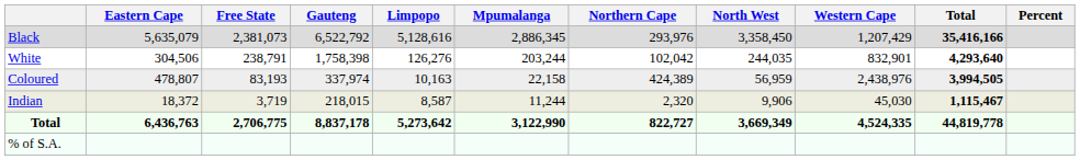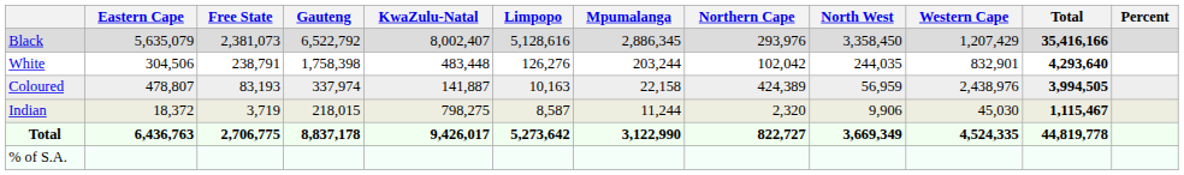+ column: KwaZulu-Natal | 8,002,407 | 483,448 | 141,887 | 798,275 | 9,426,017
